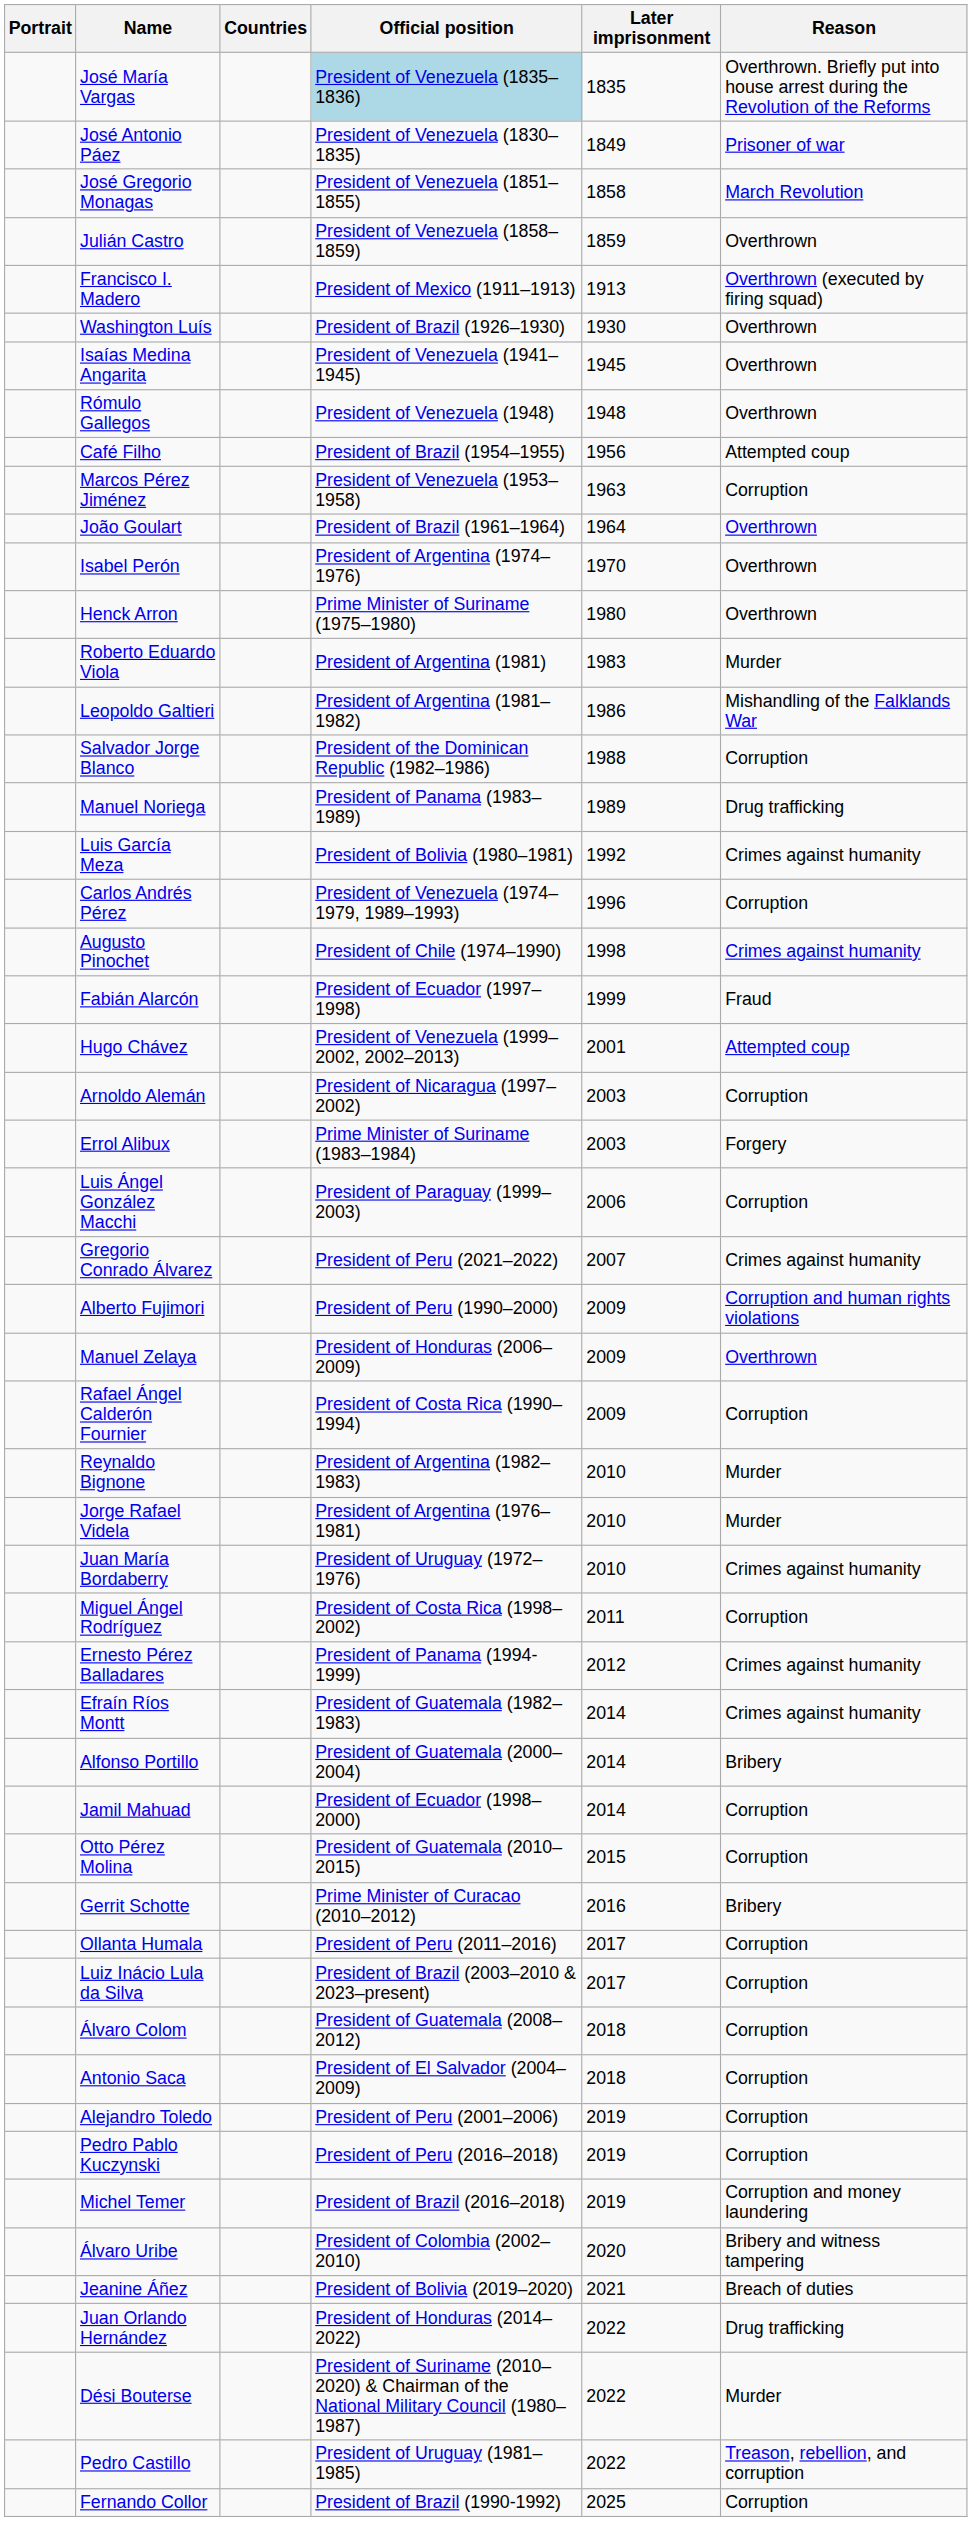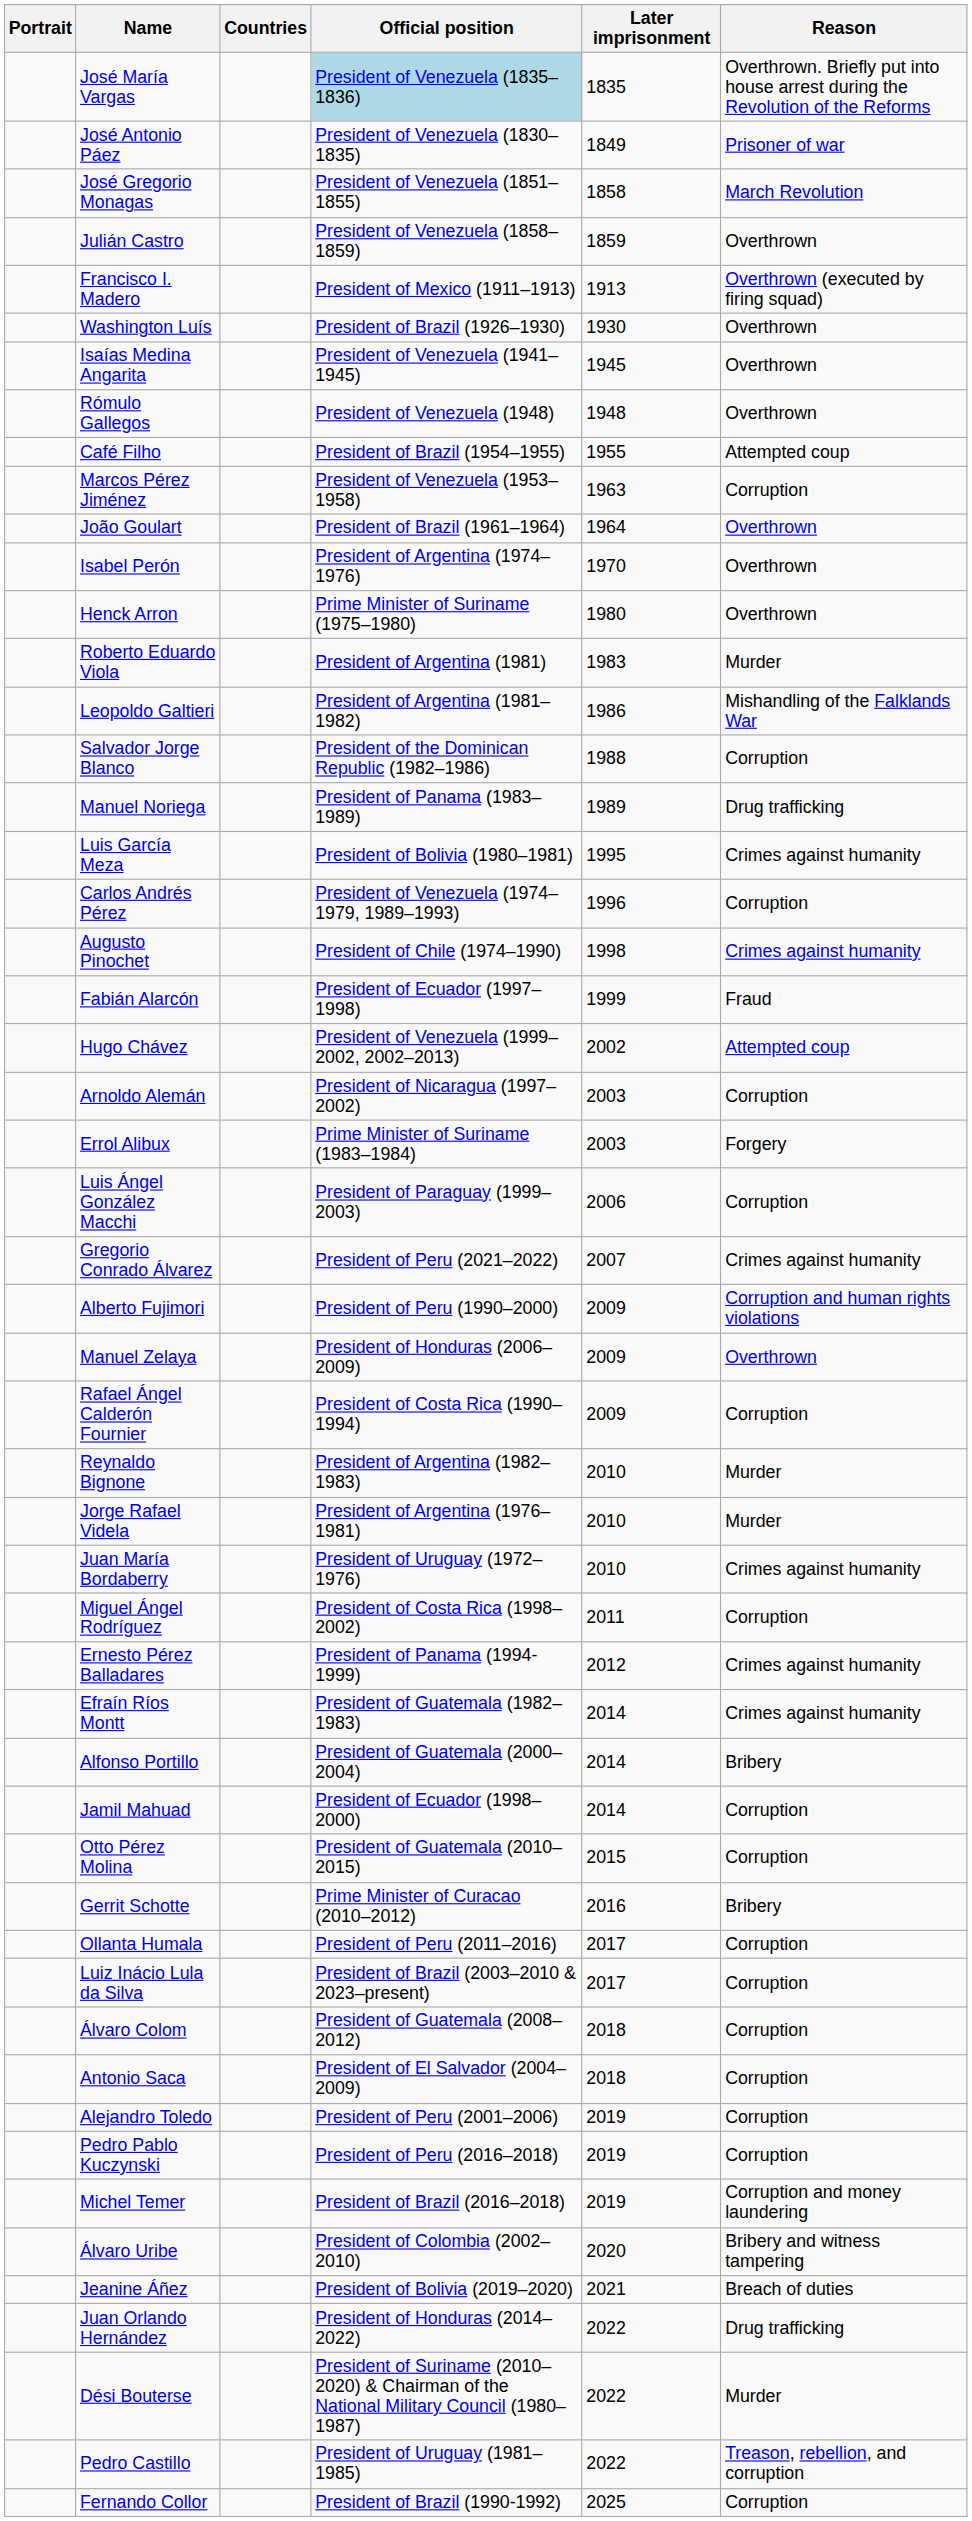Café Filho | Later imprisonment: 1956 -> 1955
Luis García Meza | Later imprisonment: 1992 -> 1995
Hugo Chávez | Later imprisonment: 2001 -> 2002
